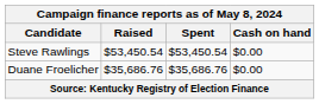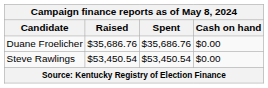rows swapped: Duane Froelicher <-> Steve Rawlings
